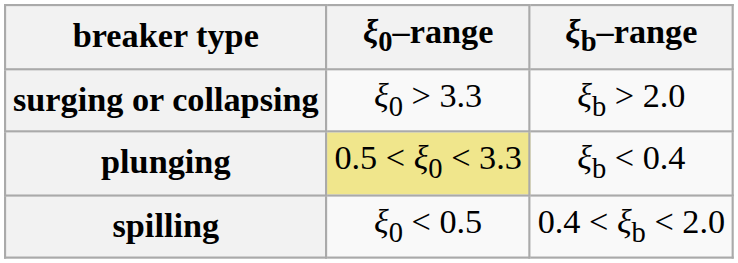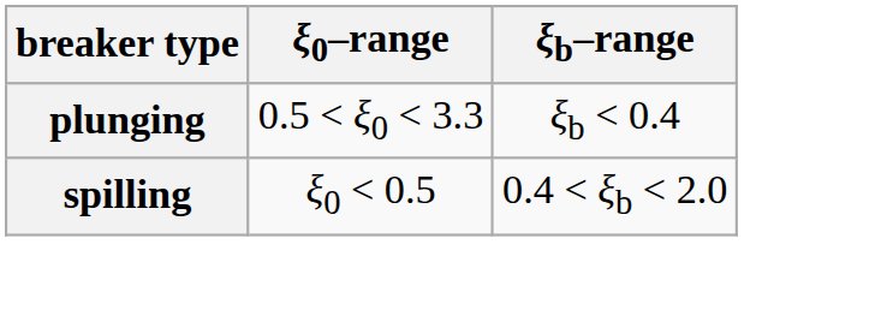- row: surging or collapsing | ξ0 > 3.3 | ξb > 2.0
plunging | ξ0–range: khaki background -> no background
